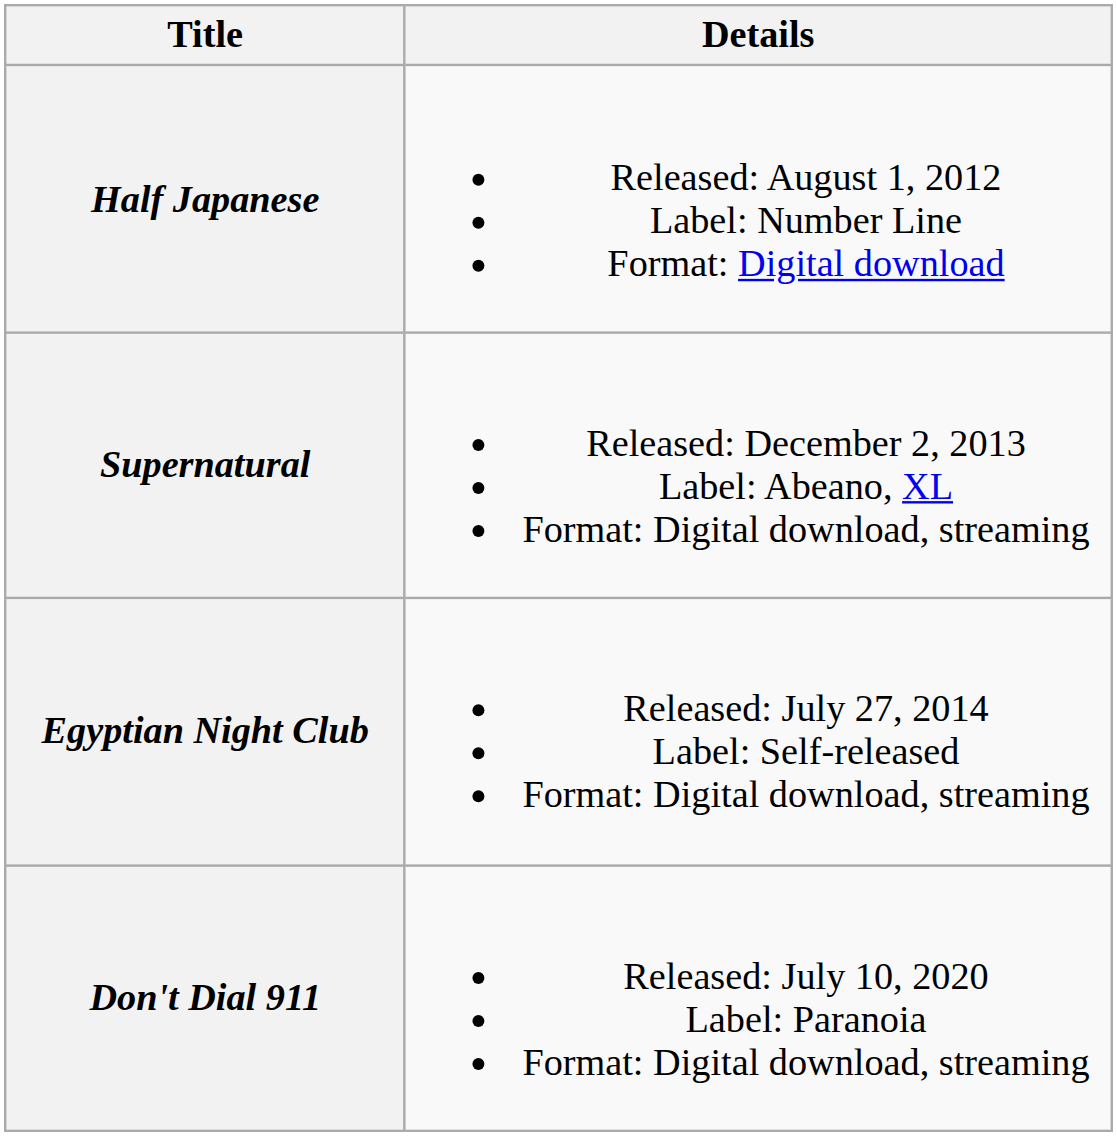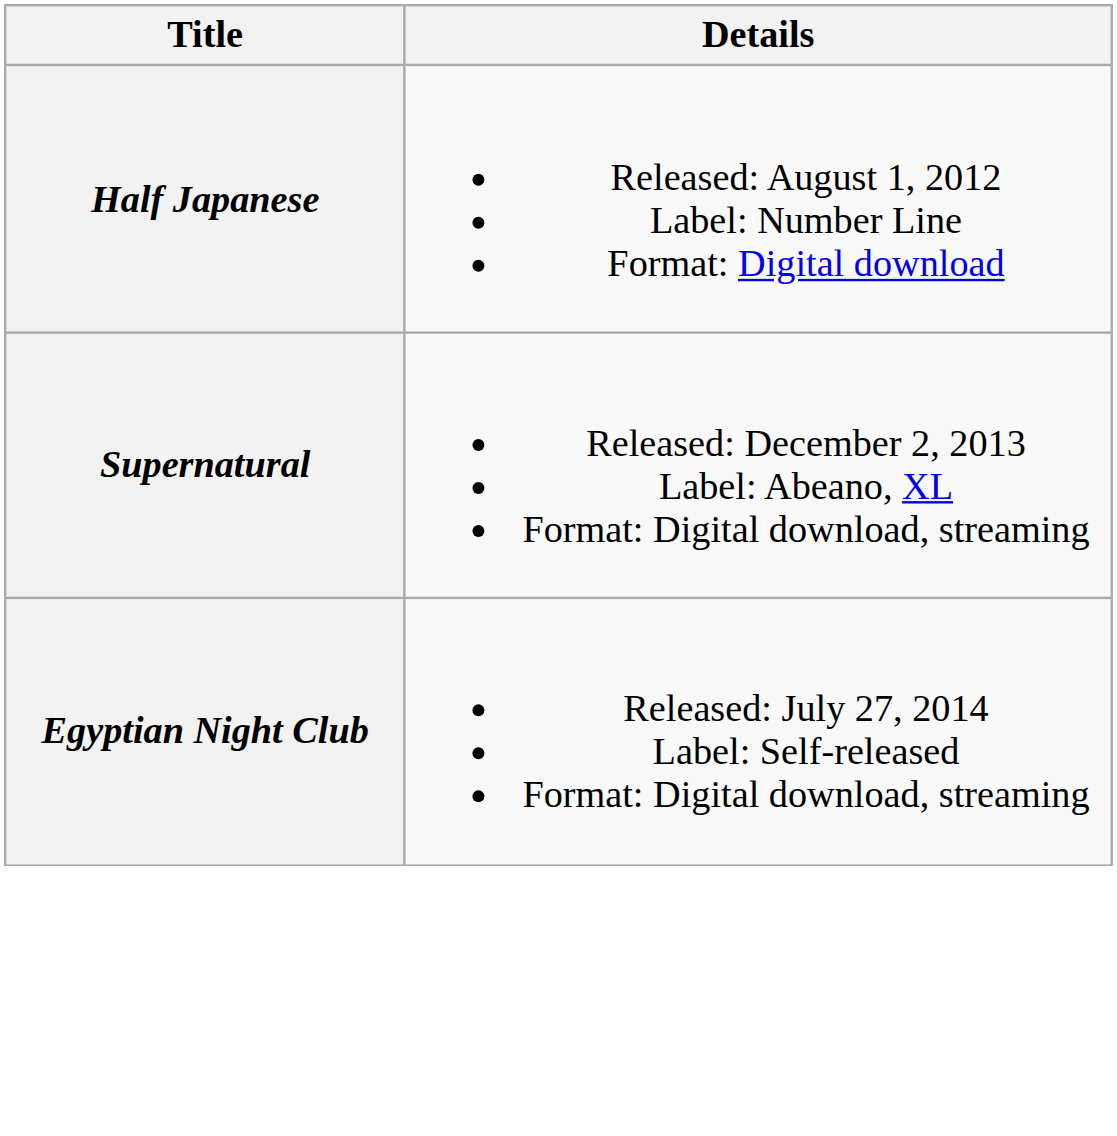- row: Don't Dial 911 | Released: July 10, 2020 Label: Paranoia Format: Digital download, streaming
